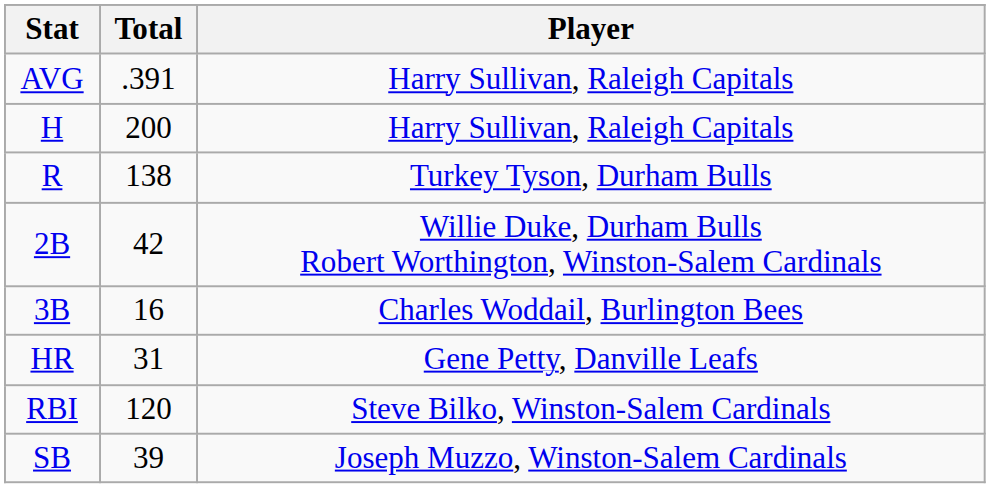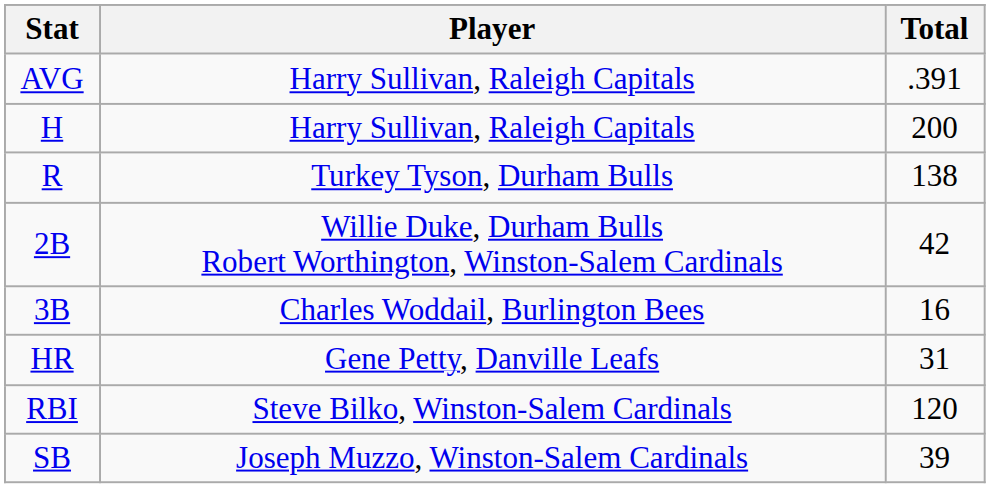columns swapped: Player <-> Total
